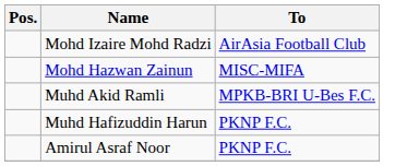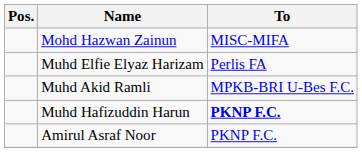- row: Mohd Izaire Mohd Radzi | AirAsia Football Club
+ row: Muhd Elfie Elyaz Harizam | Perlis FA
Muhd Hafizuddin Harun | To: normal -> bold
